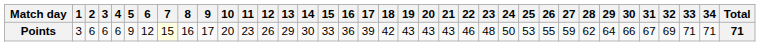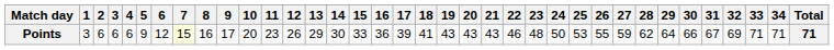Points | 18: 42 -> 41
